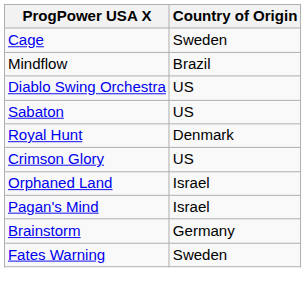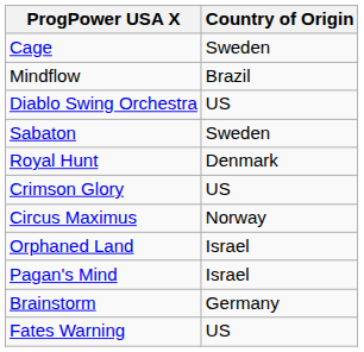Sabaton | Country of Origin: US -> Sweden
+ row: Circus Maximus | Norway
Fates Warning | Country of Origin: Sweden -> US
